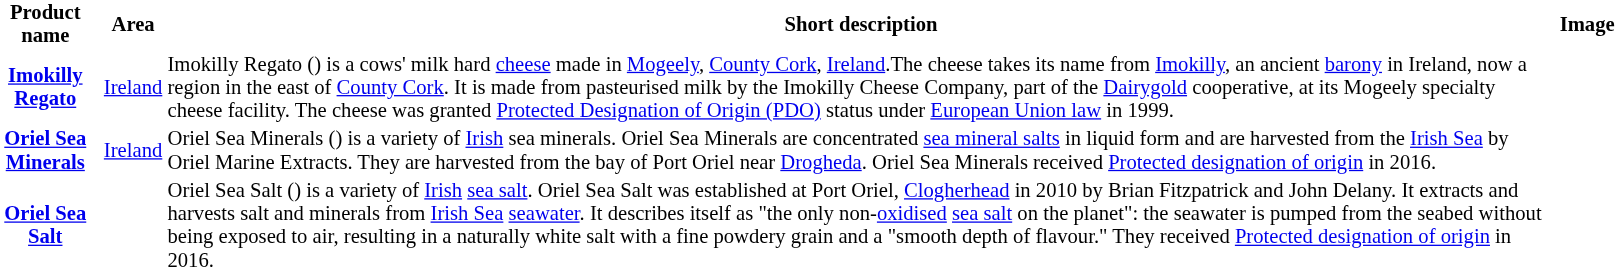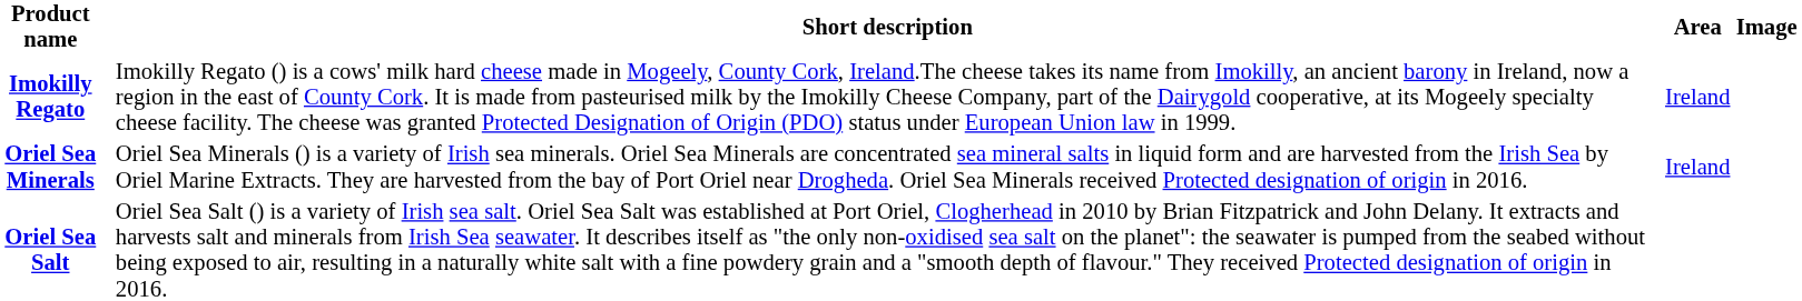columns swapped: Area <-> Short description
